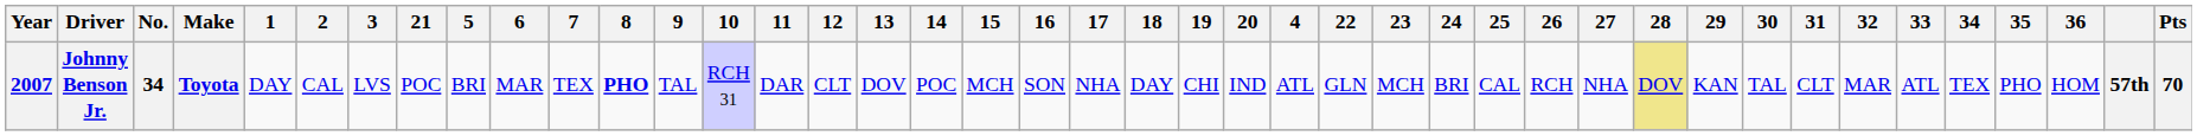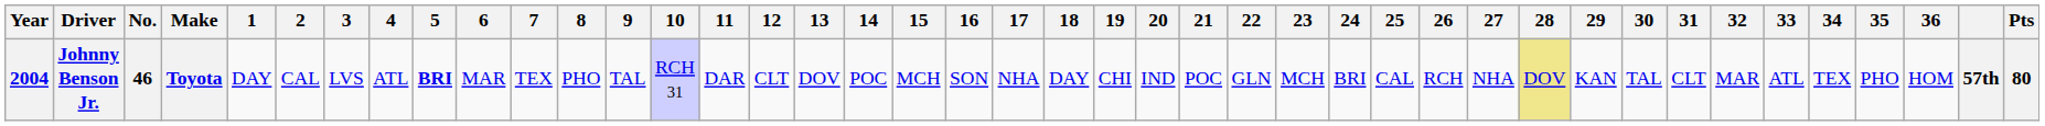columns swapped: 4 <-> 21
Johnny Benson Jr. | Year: 2007 -> 2004
Johnny Benson Jr. | No.: 34 -> 46
Johnny Benson Jr. | 5: normal -> bold
Johnny Benson Jr. | 8: bold -> normal
Johnny Benson Jr. | Pts: 70 -> 80
